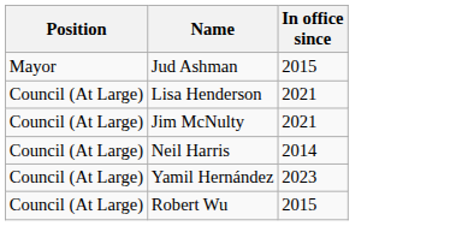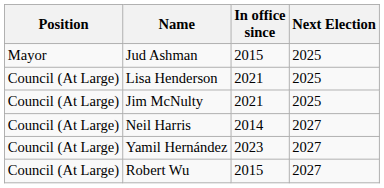+ column: Next Election | 2025 | 2025 | 2025 | 2027 | 2027 | 2027
